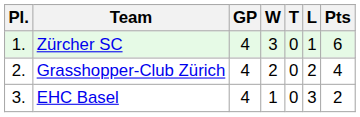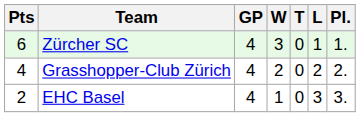columns swapped: Pl. <-> Pts
